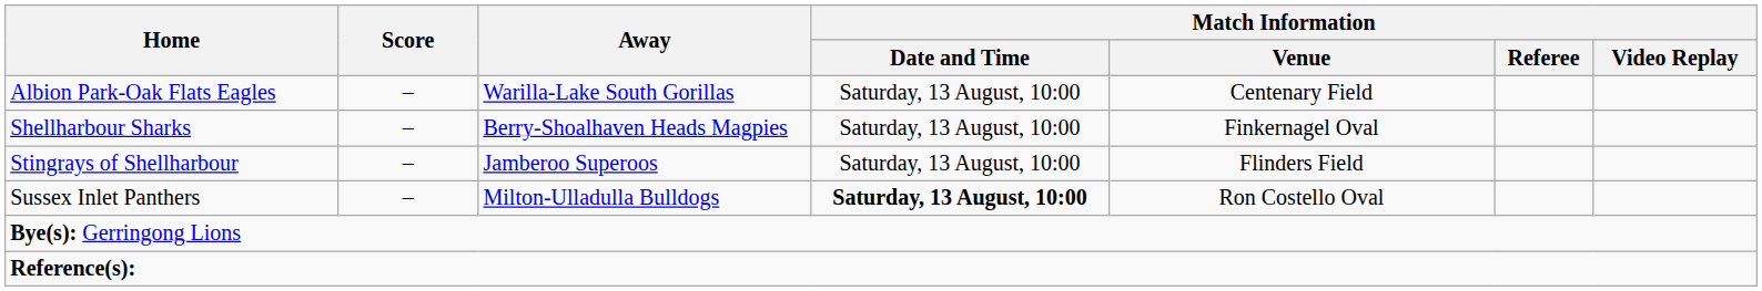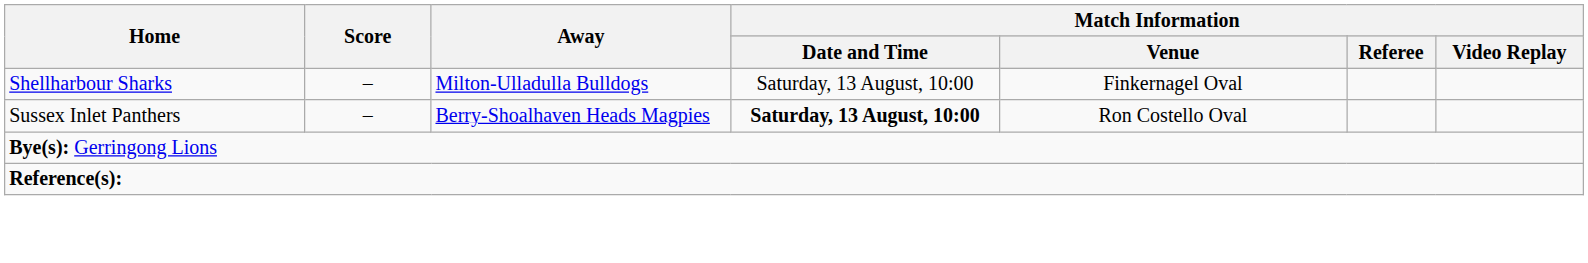- row: Albion Park-Oak Flats Eagles | – | Warilla-Lake South Gorillas | Saturday, 13 August, 10:00 | Centenary Field
Shellharbour Sharks | Away: Berry-Shoalhaven Heads Magpies -> Milton-Ulladulla Bulldogs
- row: Stingrays of Shellharbour | – | Jamberoo Superoos | Saturday, 13 August, 10:00 | Flinders Field
Sussex Inlet Panthers | Away: Milton-Ulladulla Bulldogs -> Berry-Shoalhaven Heads Magpies
